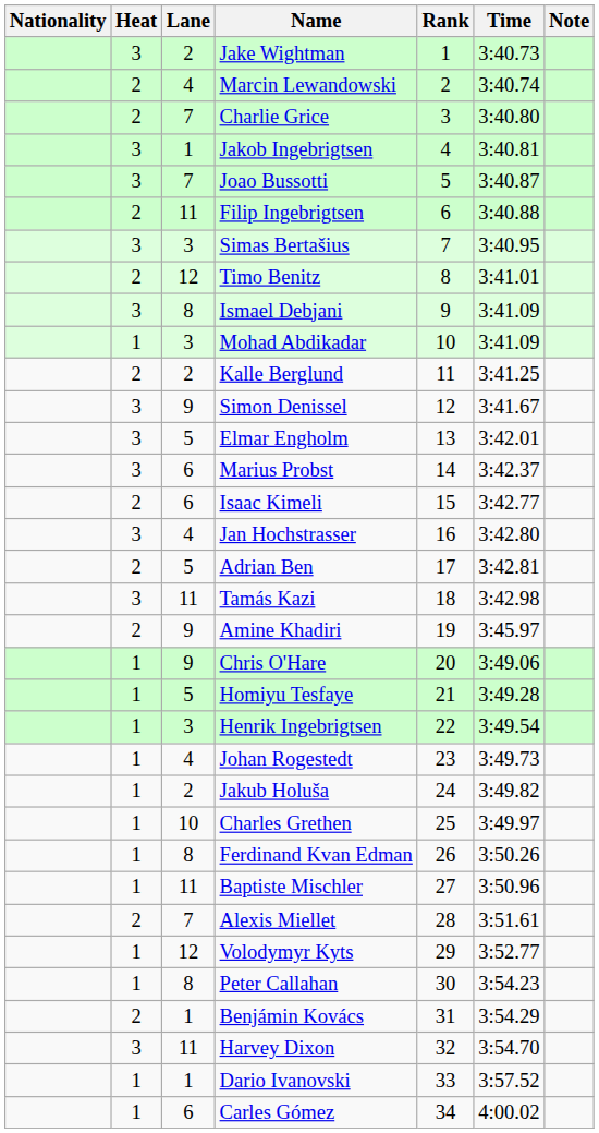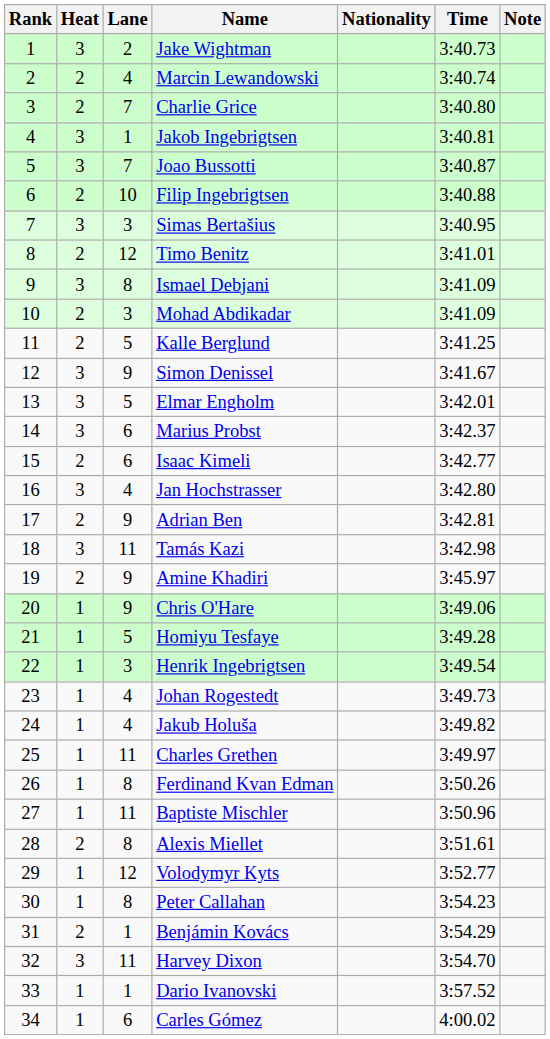columns swapped: Rank <-> Nationality
Filip Ingebrigtsen | Lane: 11 -> 10
Mohad Abdikadar | Heat: 1 -> 2
Kalle Berglund | Lane: 2 -> 5
Adrian Ben | Lane: 5 -> 9
Jakub Holuša | Lane: 2 -> 4
Charles Grethen | Lane: 10 -> 11
Alexis Miellet | Lane: 7 -> 8
